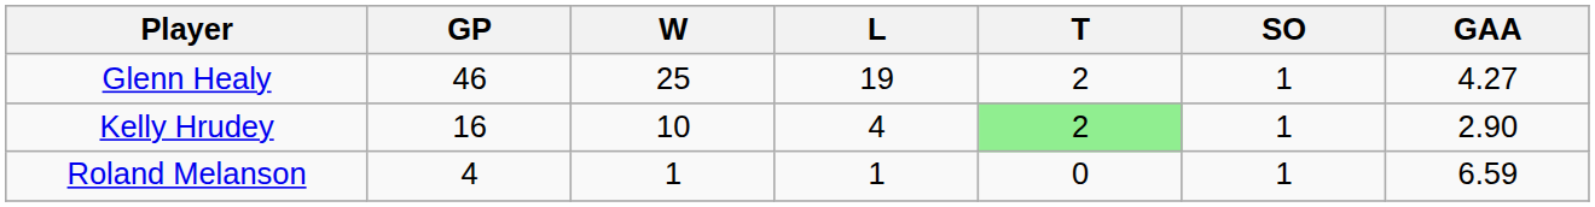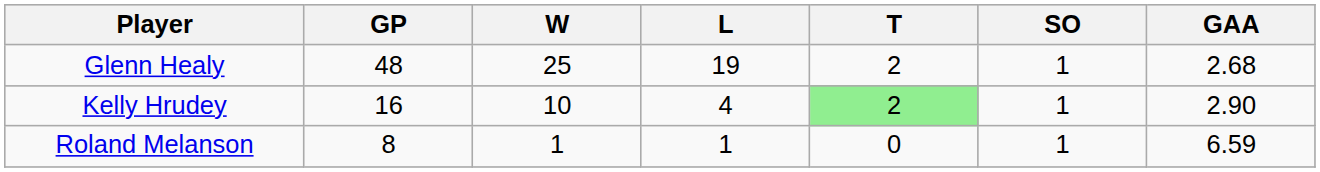Glenn Healy | GP: 46 -> 48
Glenn Healy | GAA: 4.27 -> 2.68
Roland Melanson | GP: 4 -> 8
